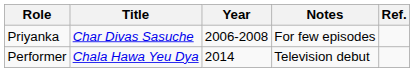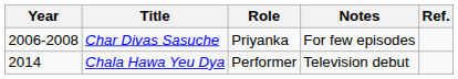columns swapped: Year <-> Role
